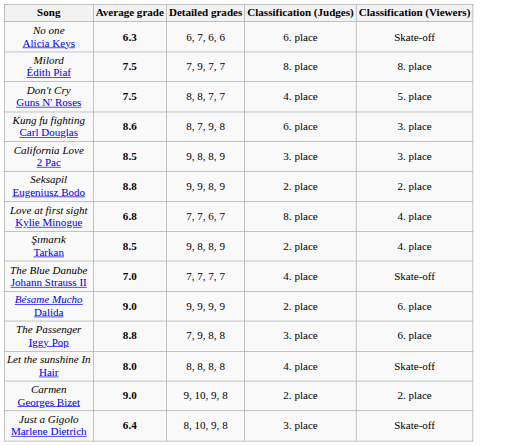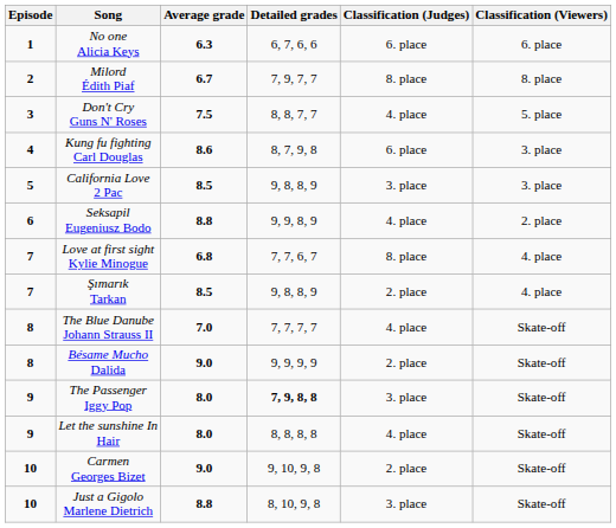+ column: Episode | 1 | 2 | 3 | 4 | 5 | 6 | 7 | 7 | 8 | 8 | 9 | 9 | 10 | 10
No one Alicia Keys | Classification (Viewers): Skate-off -> 6. place
Milord Édith Piaf | Average grade: 7.5 -> 6.7
Seksapil Eugeniusz Bodo | Classification (Judges): 2. place -> 4. place
Bésame Mucho Dalida | Classification (Viewers): 6. place -> Skate-off
The Passenger Iggy Pop | Average grade: 8.8 -> 8.0
The Passenger Iggy Pop | Detailed grades: normal -> bold
The Passenger Iggy Pop | Classification (Viewers): 6. place -> Skate-off
Carmen Georges Bizet | Classification (Viewers): 2. place -> Skate-off
Just a Gigolo Marlene Dietrich | Average grade: 6.4 -> 8.8
